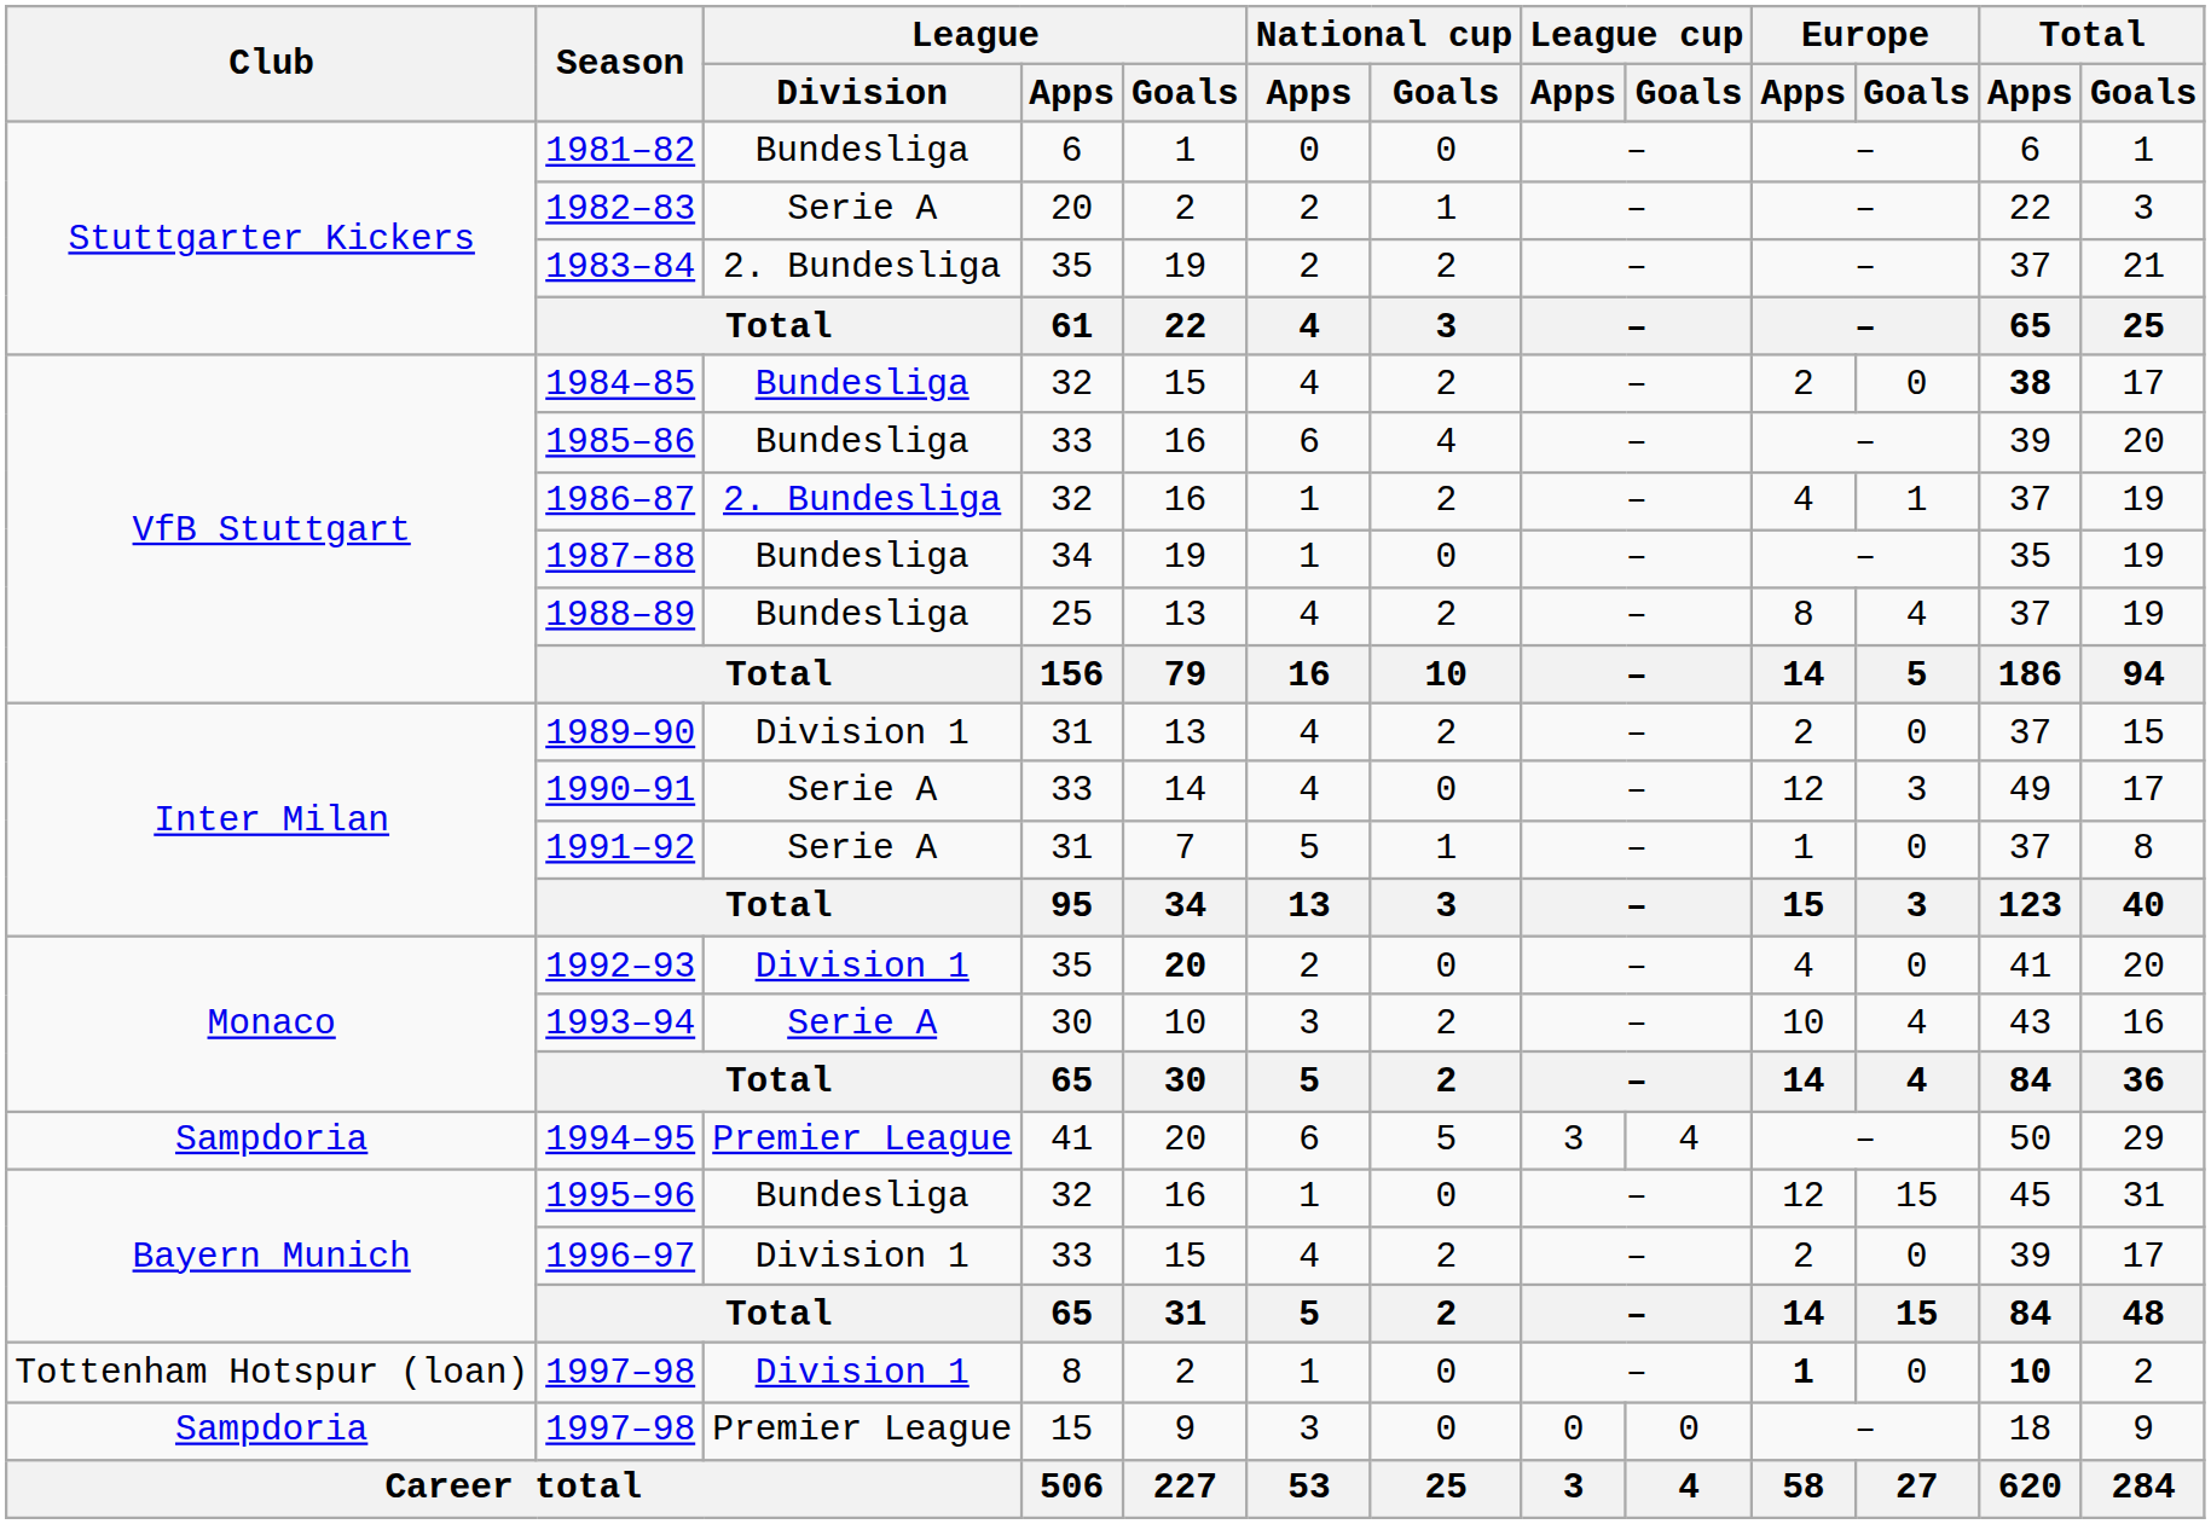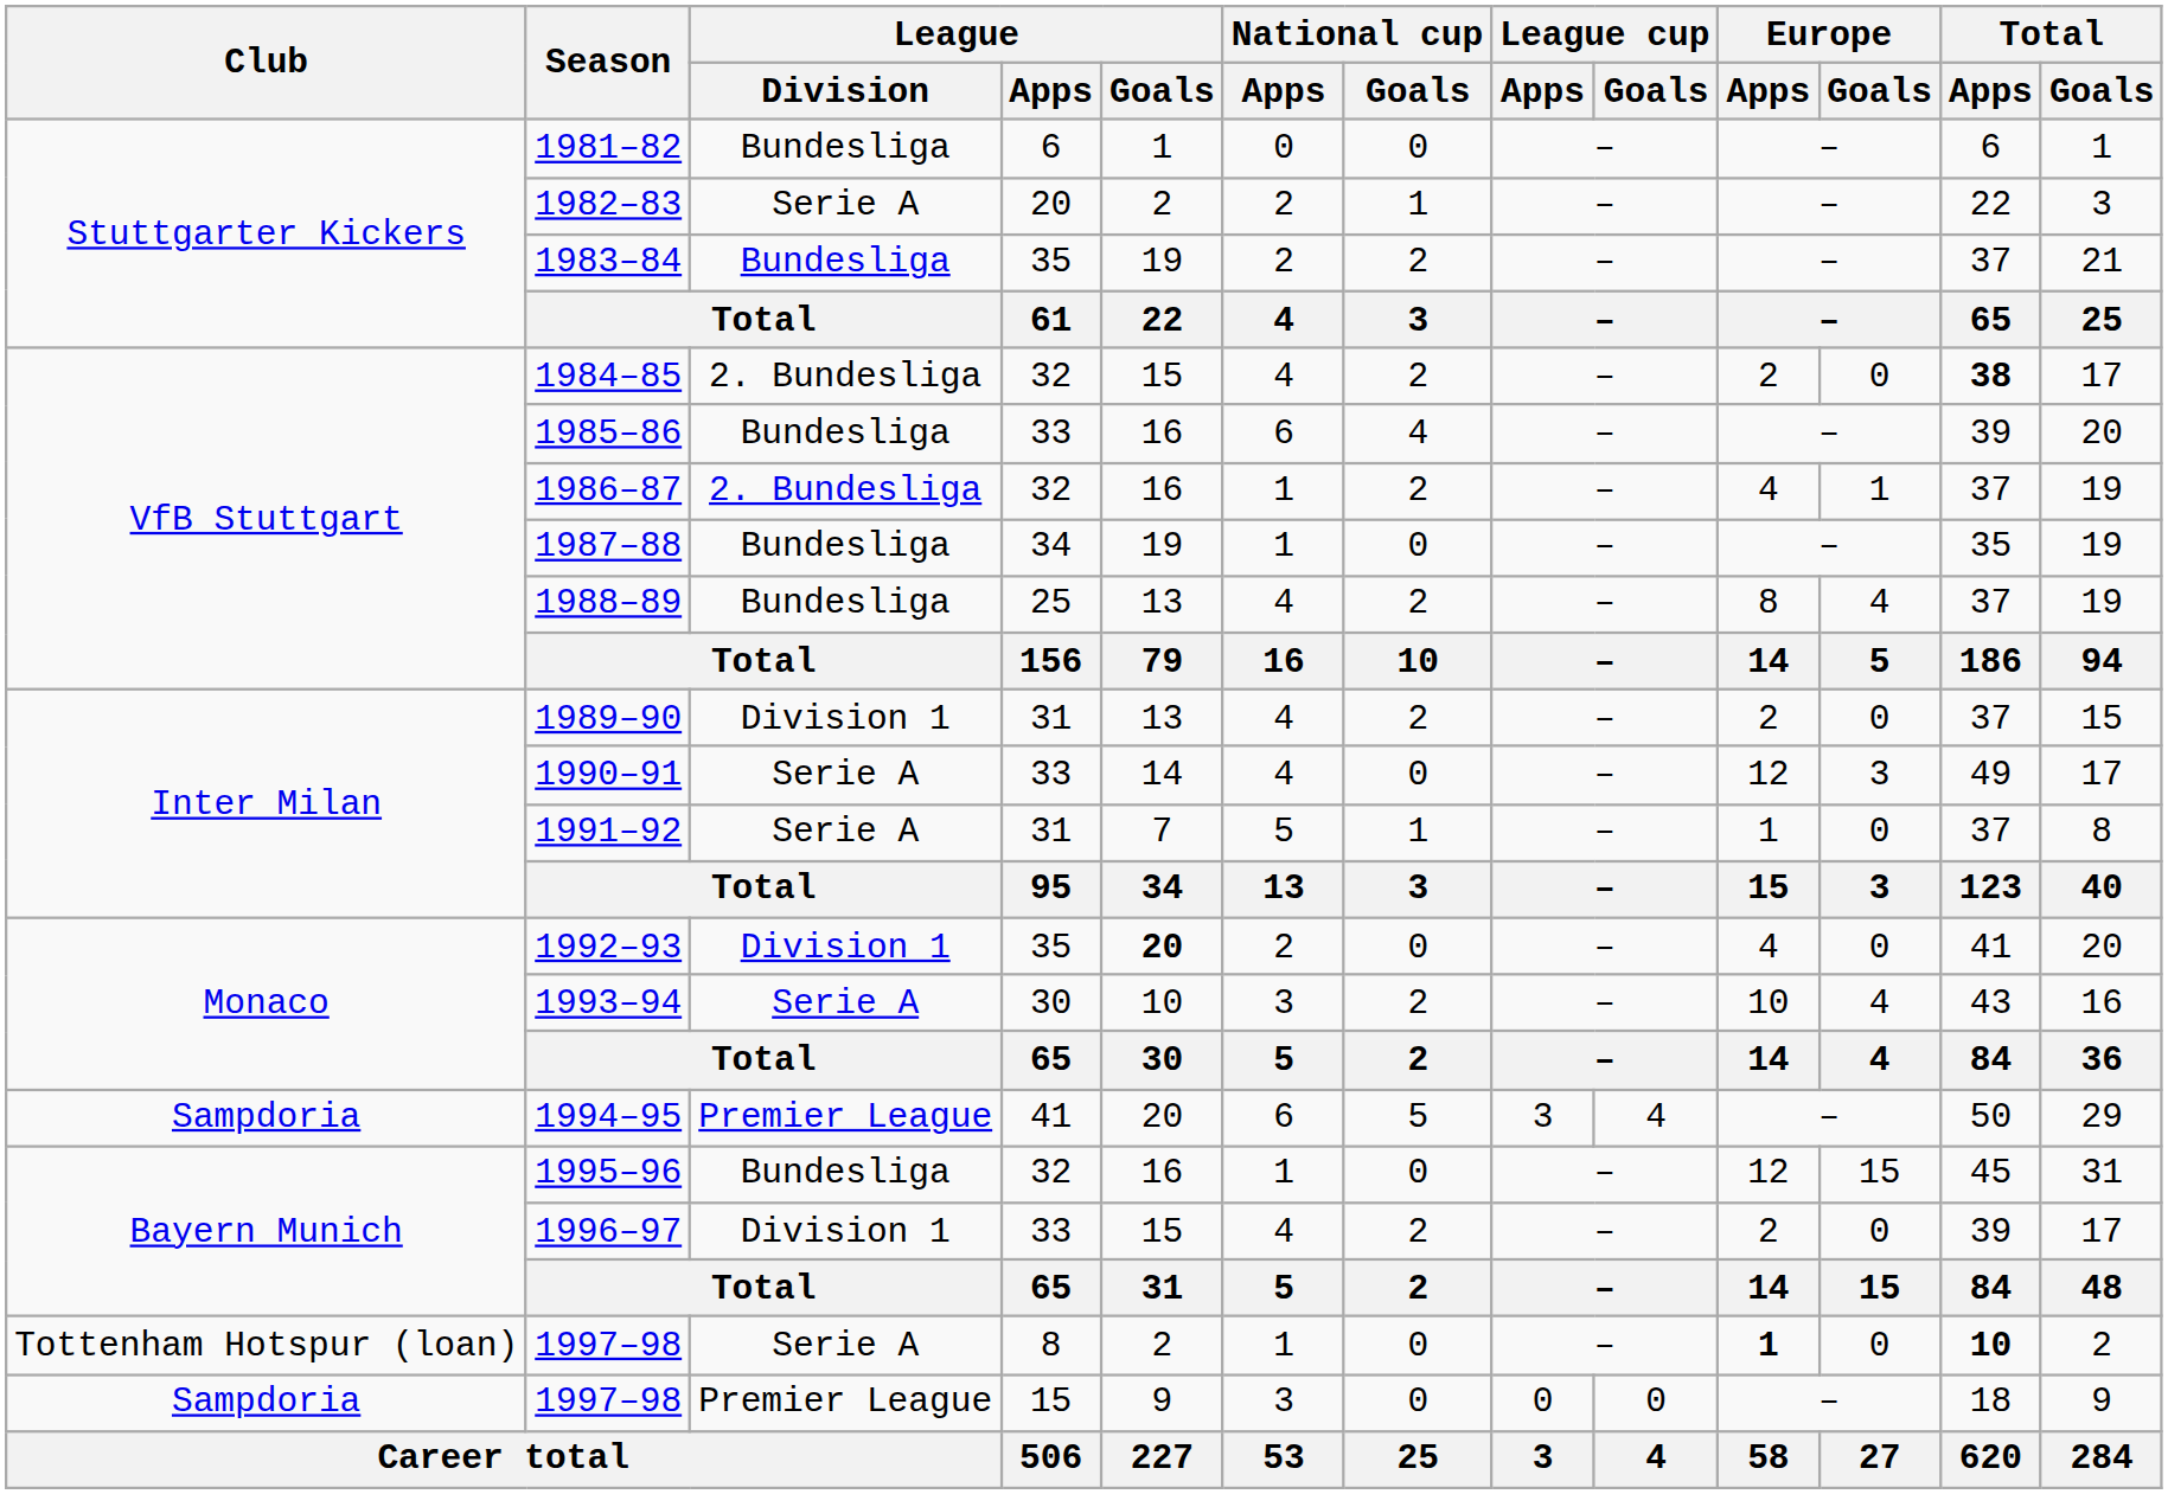1983–84 | League / Division: 2. Bundesliga -> Bundesliga
1984–85 | League / Division: Bundesliga -> 2. Bundesliga
1997–98 / 8 | League / Division: Division 1 -> Serie A
